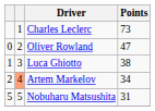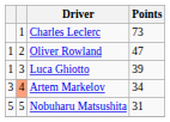Oliver Rowland | column 1: 0 -> 1
Luca Ghiotto | Points: 38 -> 39
Artem Markelov | column 1: 2 -> 3
